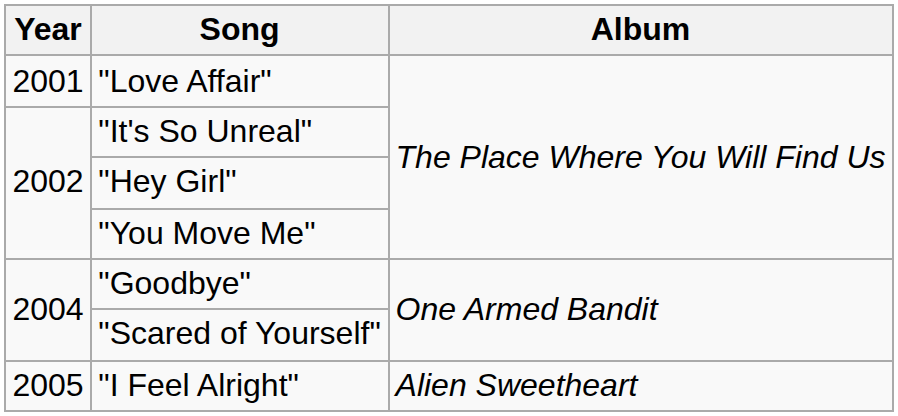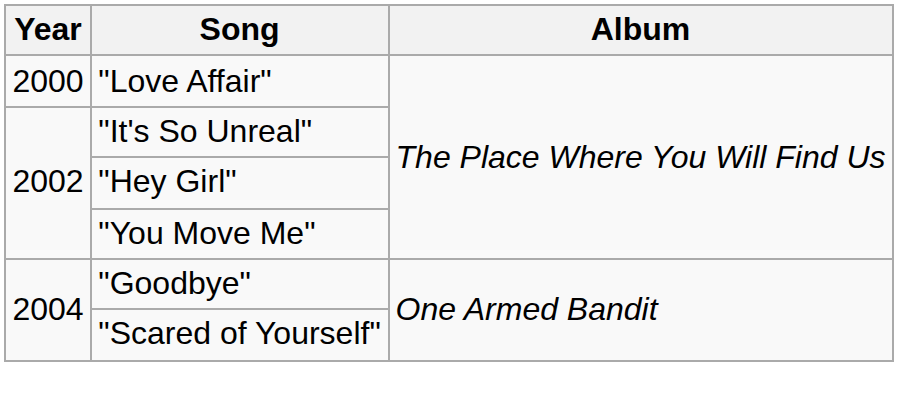"Love Affair" | Year: 2001 -> 2000
- row: 2005 | "I Feel Alright" | Alien Sweetheart
